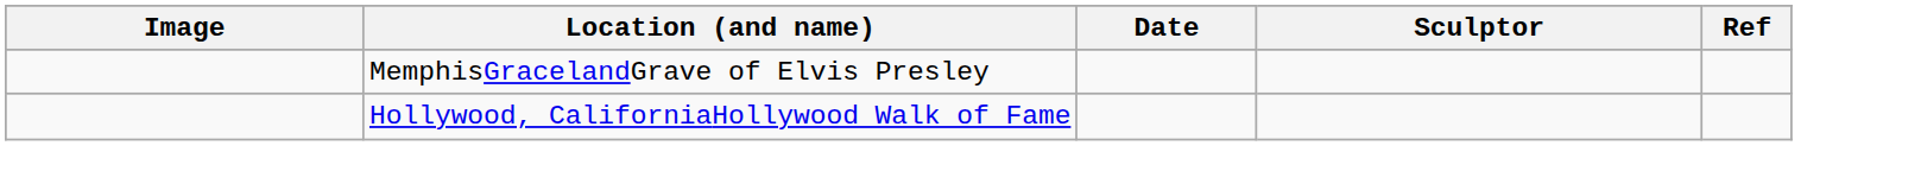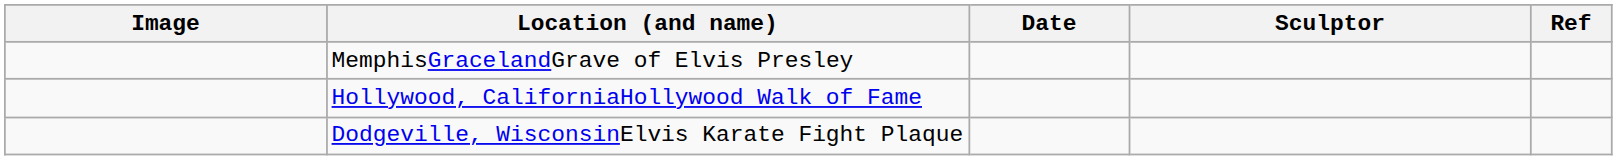+ row: Dodgeville, WisconsinElvis Karate Fight Plaque
